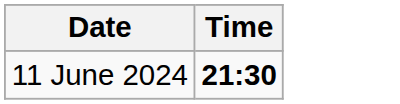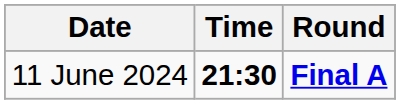+ column: Round | Final A
